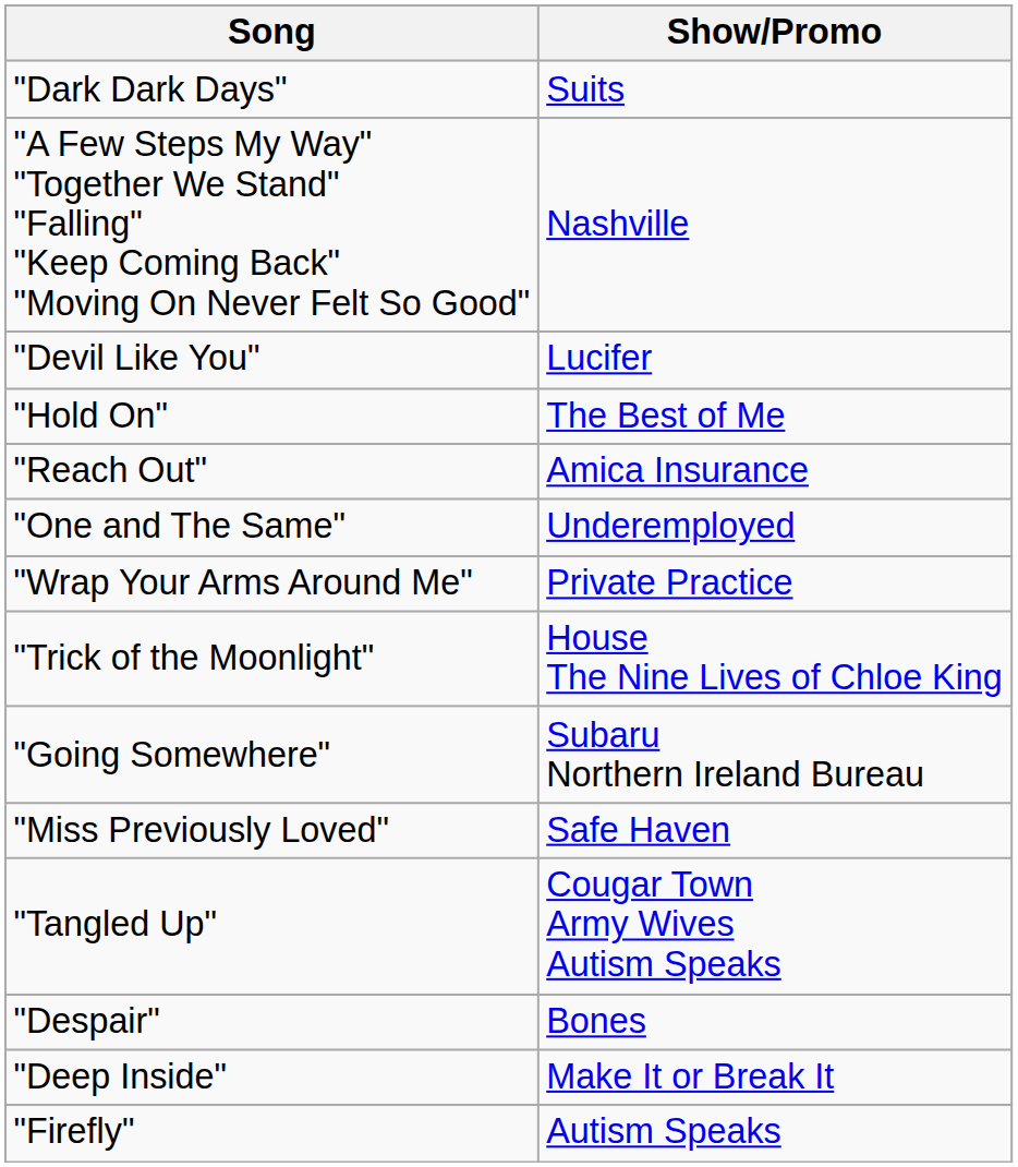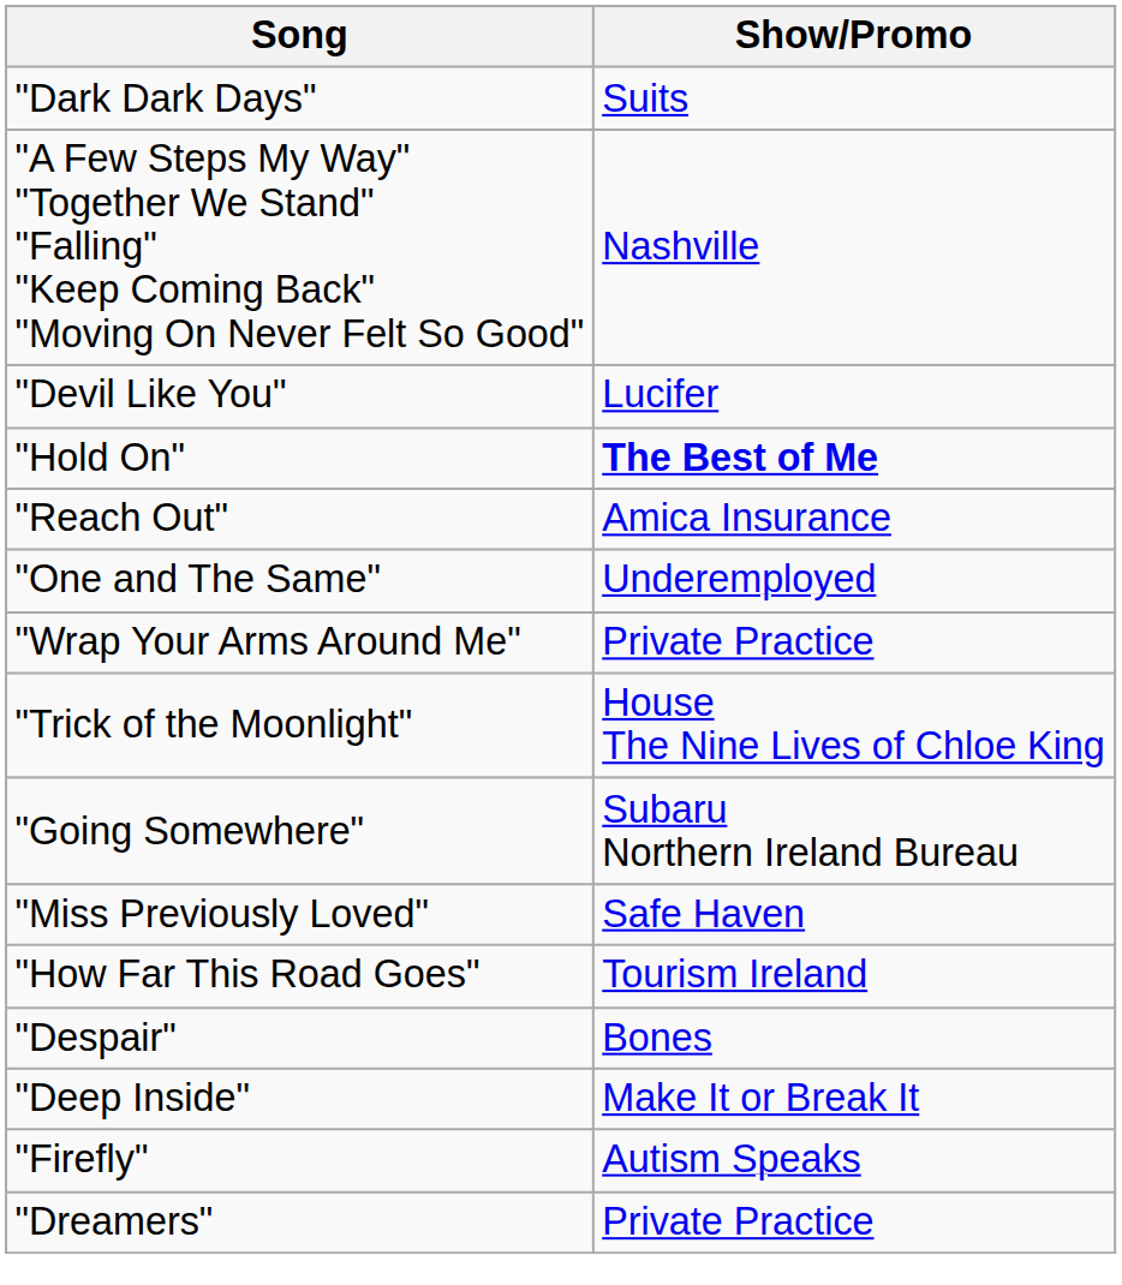"Hold On" | Show/Promo: normal -> bold
- row: "Tangled Up" | Cougar Town Army Wives Autism Speaks
+ row: "How Far This Road Goes" | Tourism Ireland
+ row: "Dreamers" | Private Practice
